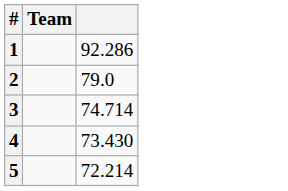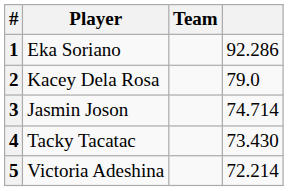+ column: Player | Eka Soriano | Kacey Dela Rosa | Jasmin Joson | Tacky Tacatac | Victoria Adeshina
